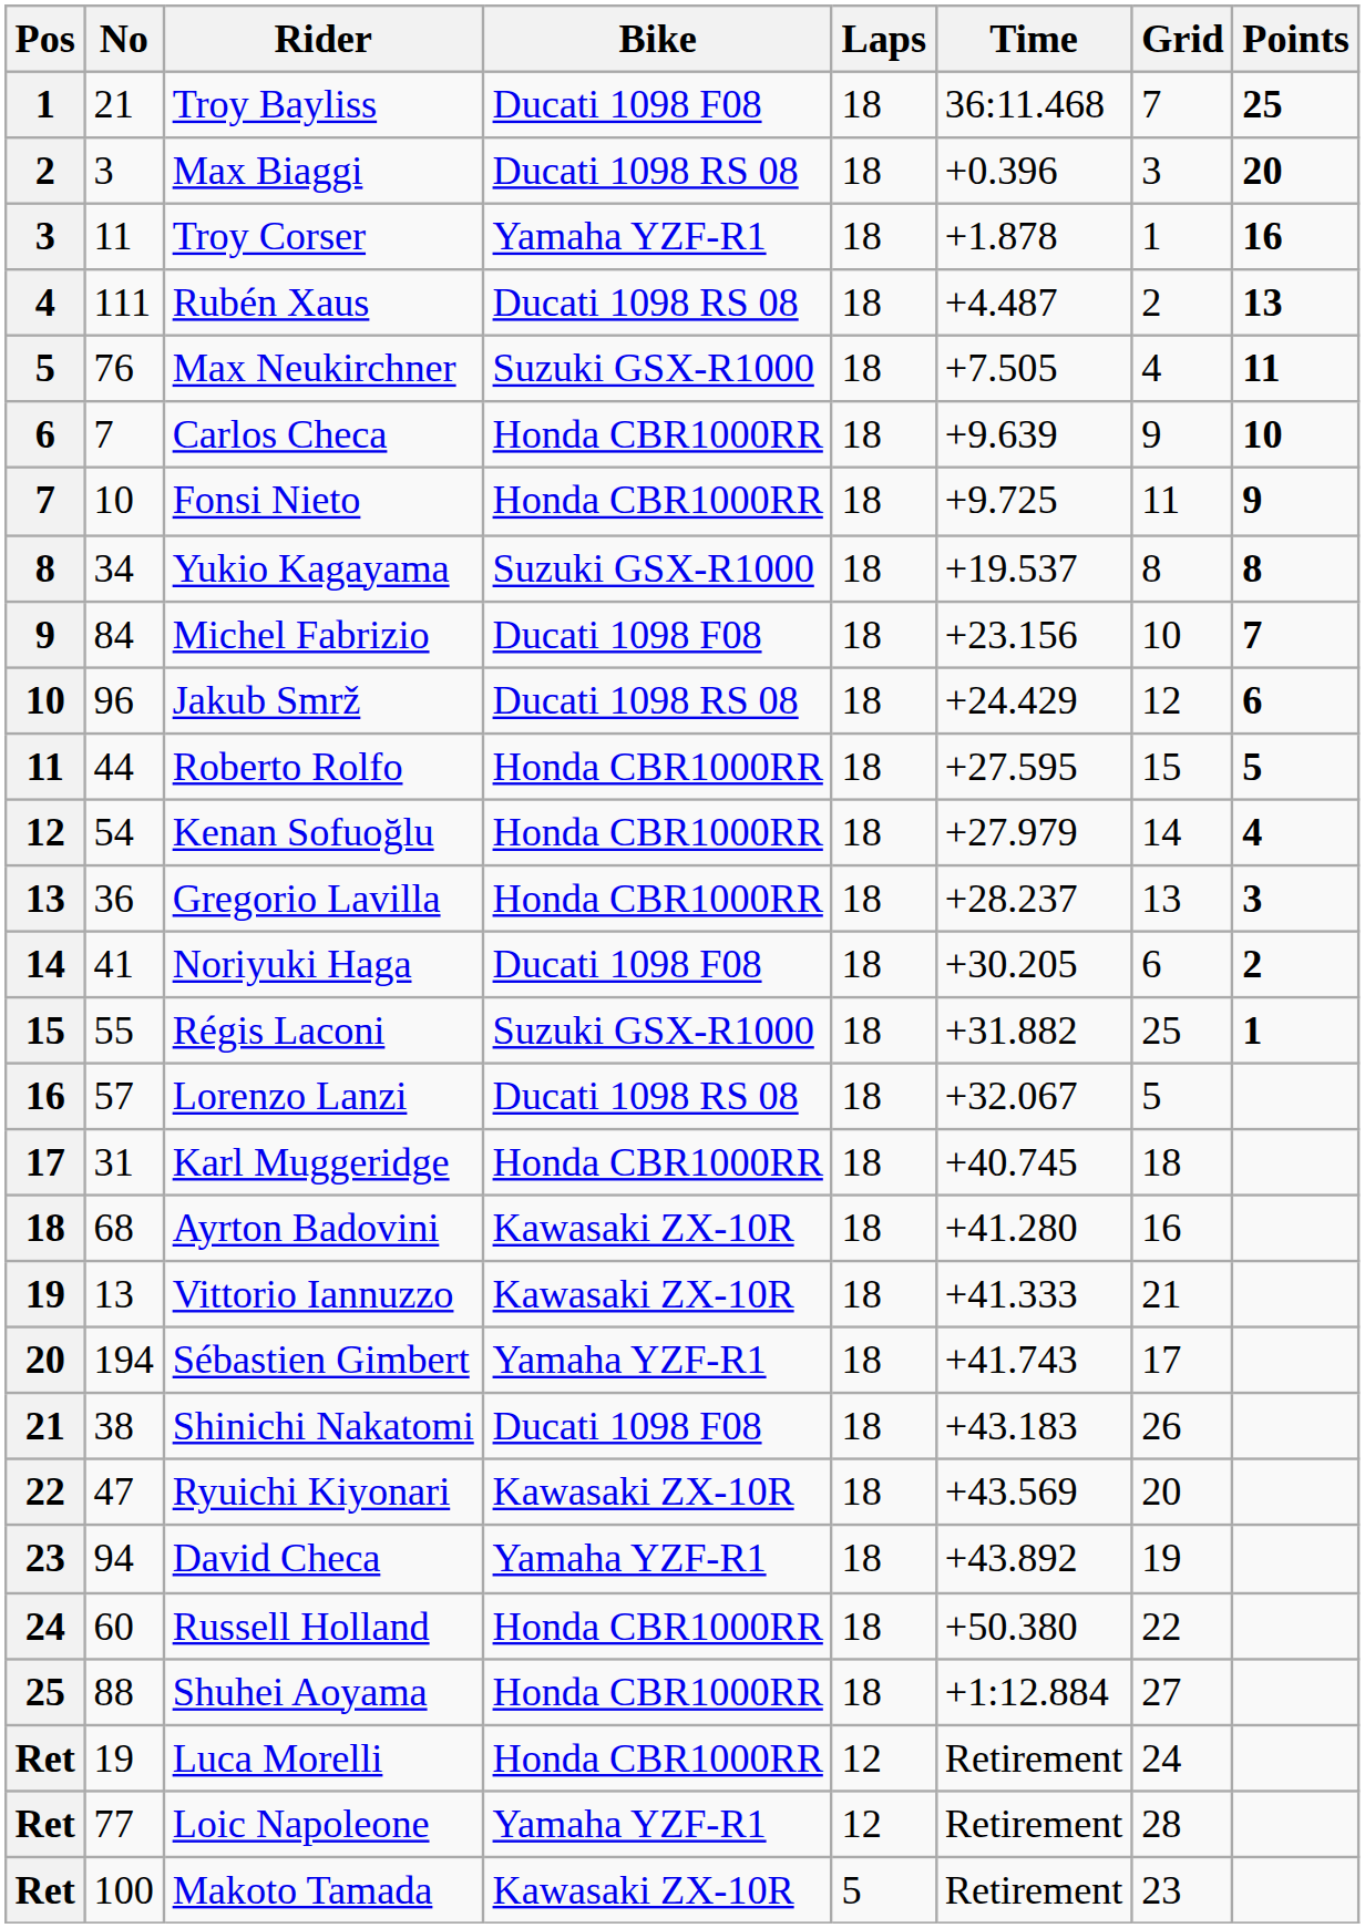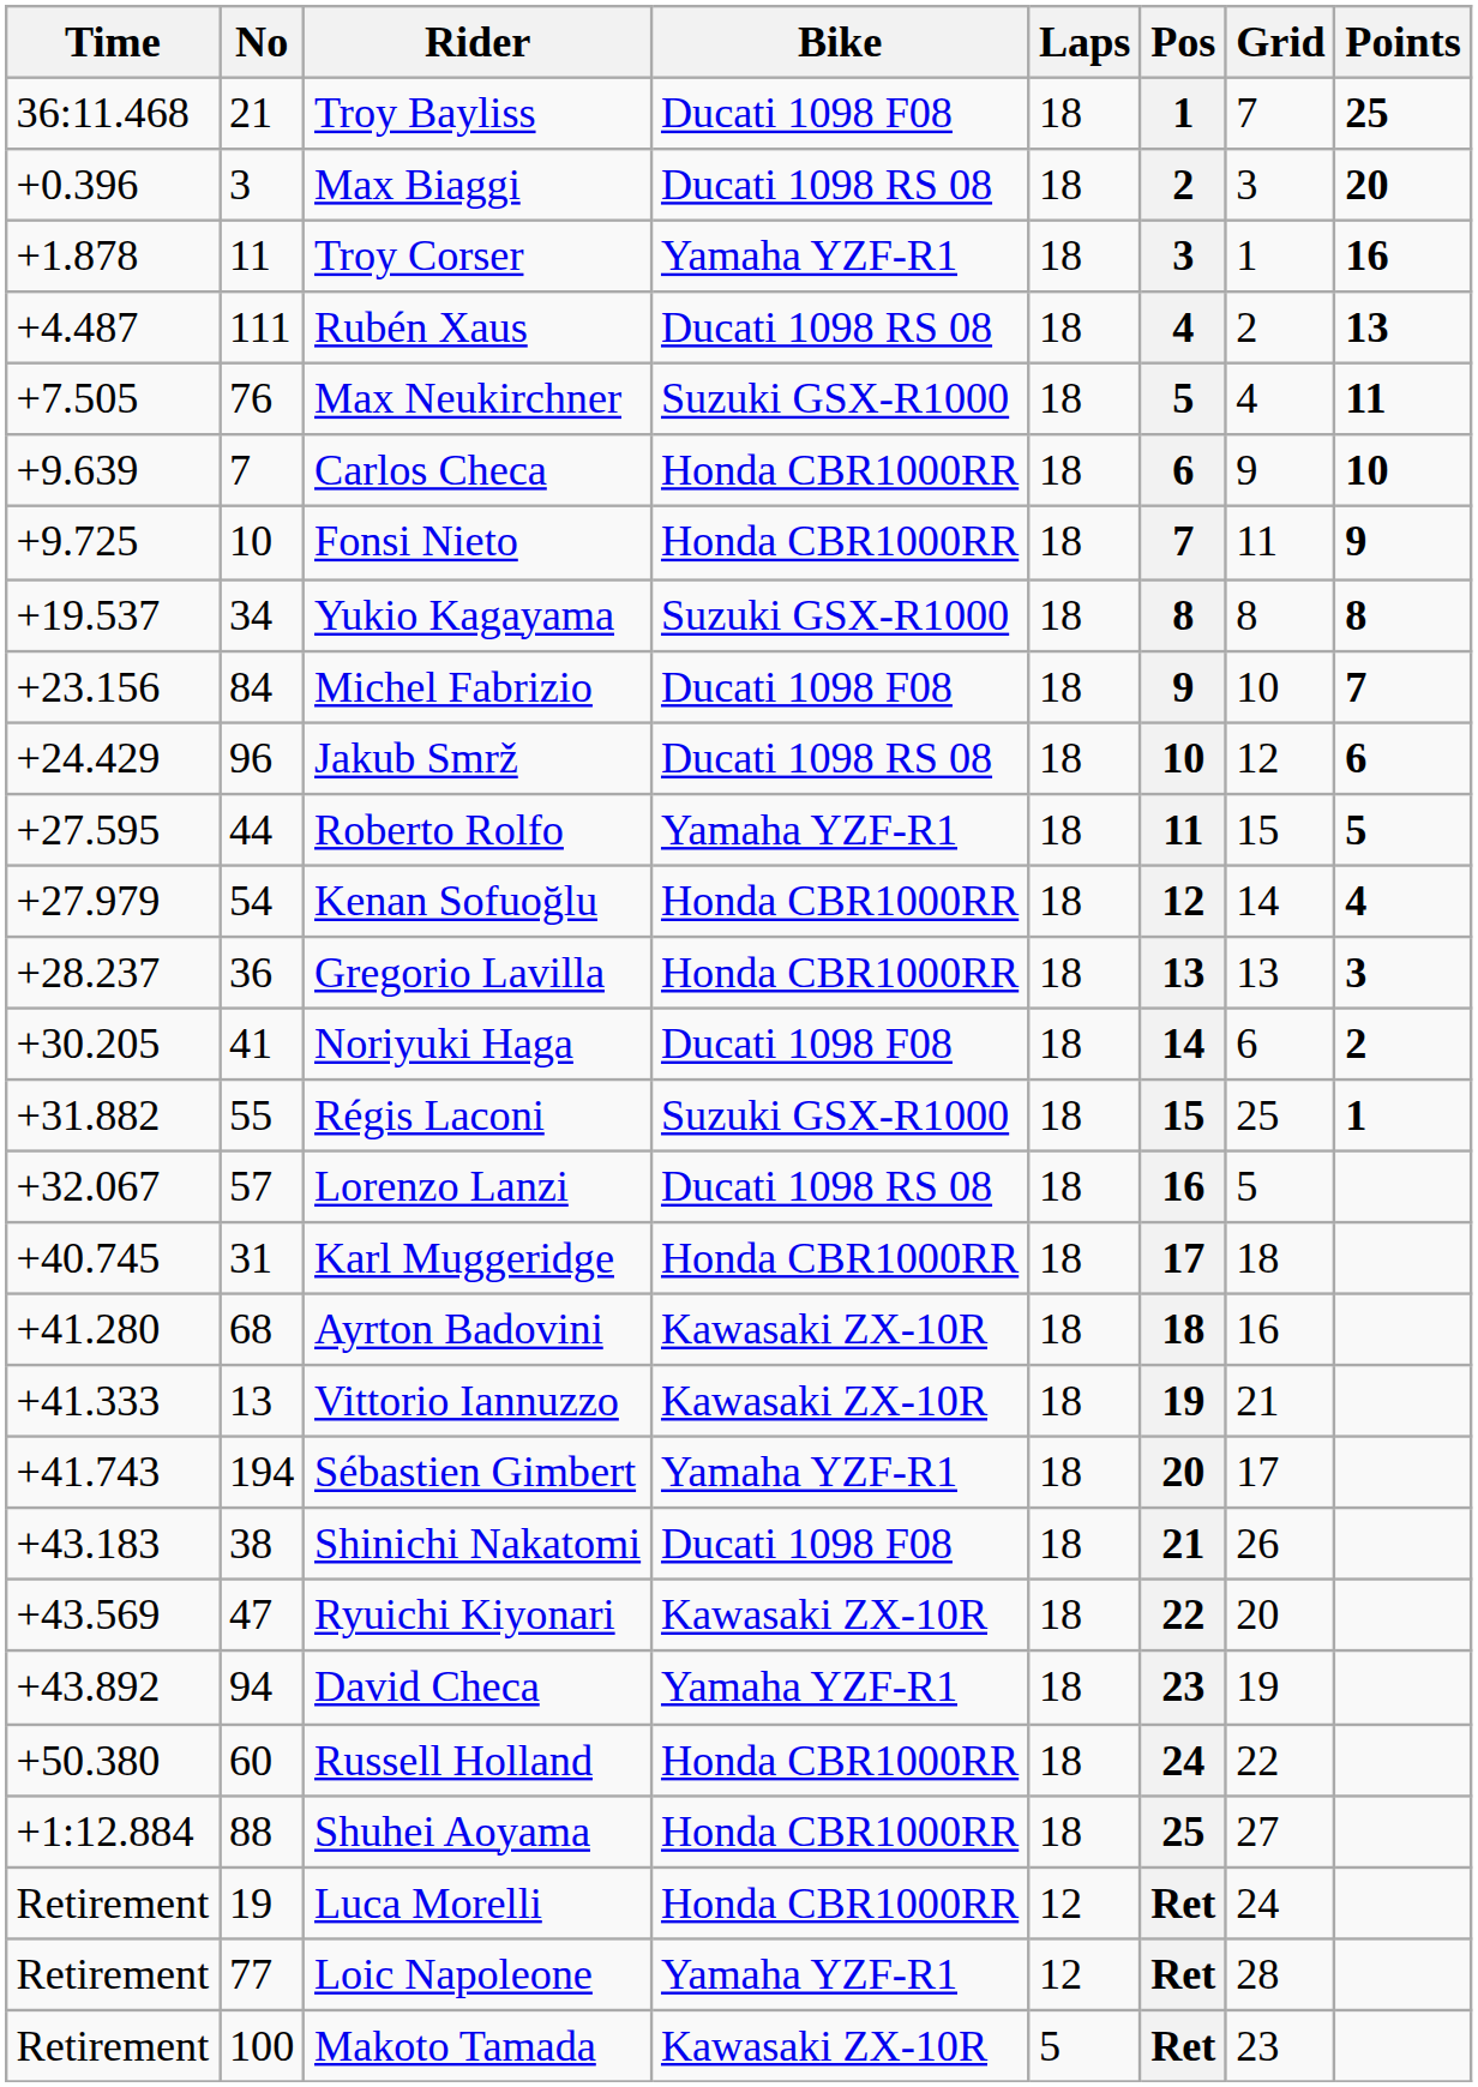columns swapped: Pos <-> Time
Roberto Rolfo | Bike: Honda CBR1000RR -> Yamaha YZF-R1
